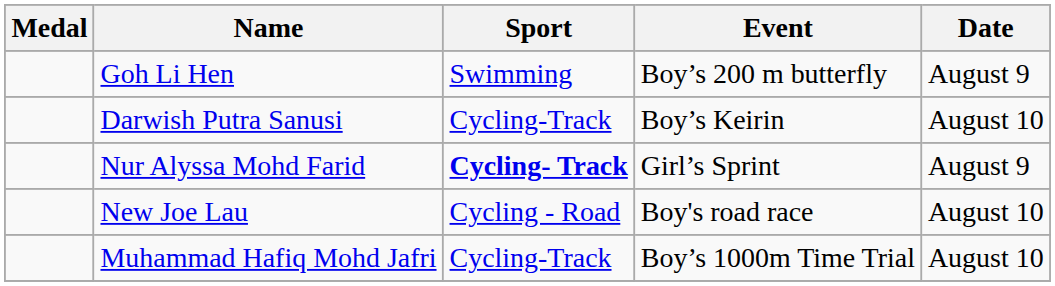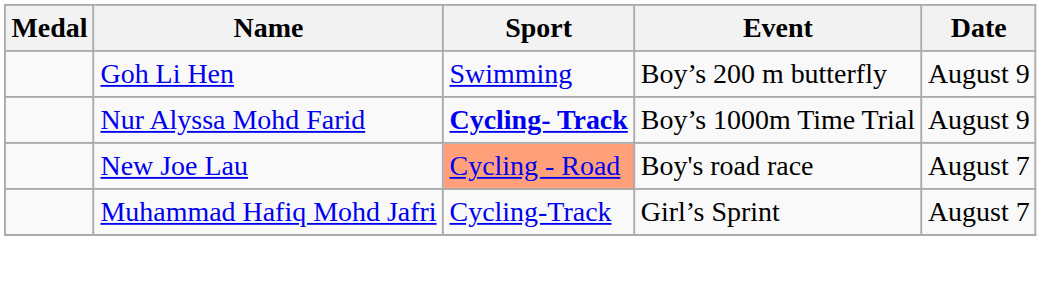- row: Darwish Putra Sanusi | Cycling-Track | Boy’s Keirin | August 10
Nur Alyssa Mohd Farid | Event: Girl’s Sprint -> Boy’s 1000m Time Trial
New Joe Lau | Sport: no background -> lightsalmon background
New Joe Lau | Date: August 10 -> August 7
Muhammad Hafiq Mohd Jafri | Event: Boy’s 1000m Time Trial -> Girl’s Sprint
Muhammad Hafiq Mohd Jafri | Date: August 10 -> August 7
